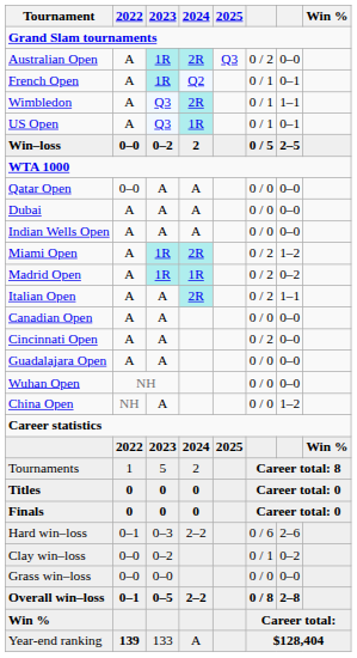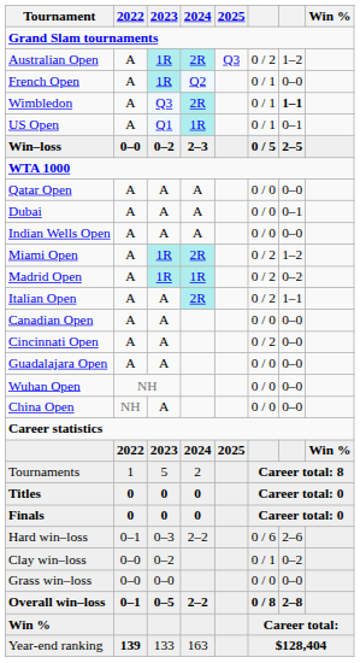Australian Open | column 7: 0–0 -> 1–2
French Open | column 7: 0–1 -> 0–0
Wimbledon | column 7: normal -> bold
US Open | 2023: Q3 -> Q1
Win–loss | 2024: 2 -> 2–3
Qatar Open | 2022: 0–0 -> A
Dubai | column 7: 0–0 -> 0–1
China Open | column 7: 1–2 -> 0–0
Year-end ranking | 2024: A -> 163
